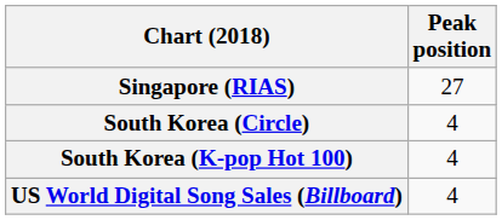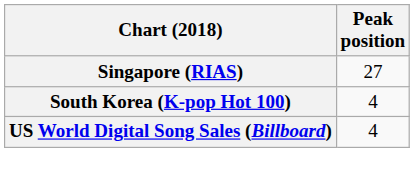- row: South Korea (Circle) | 4
